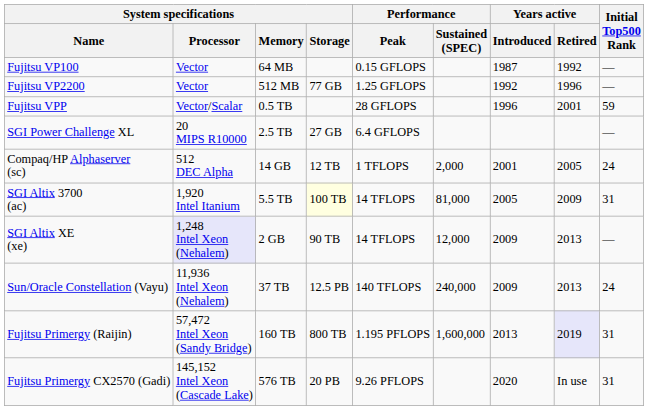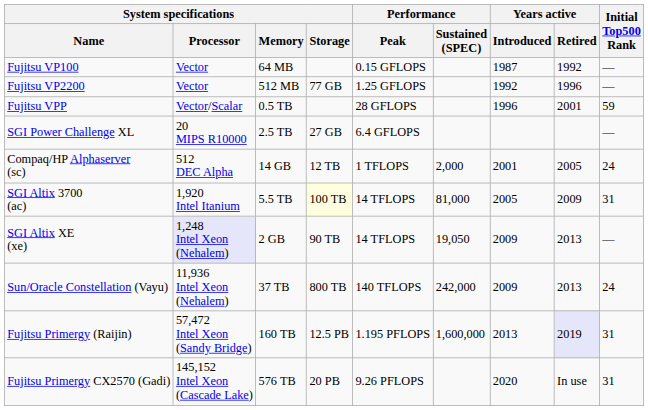SGI Altix XE (xe) | Performance / Sustained (SPEC): 12,000 -> 19,050
Sun/Oracle Constellation (Vayu) | System specifications / Storage: 12.5 PB -> 800 TB
Sun/Oracle Constellation (Vayu) | Performance / Sustained (SPEC): 240,000 -> 242,000
Fujitsu Primergy (Raijin) | System specifications / Storage: 800 TB -> 12.5 PB
